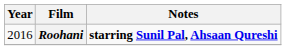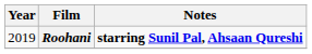Roohani | Year: 2016 -> 2019
